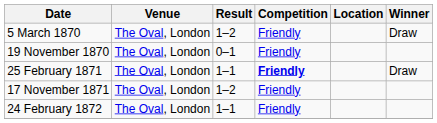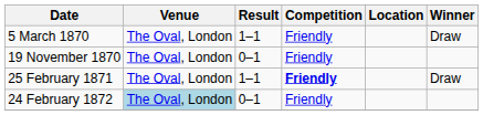5 March 1870 | Result: 1–2 -> 1–1
- row: 17 November 1871 | The Oval, London | 1–2 | Friendly
24 February 1872 | Venue: no background -> lightblue background
24 February 1872 | Result: 1–1 -> 0–1
